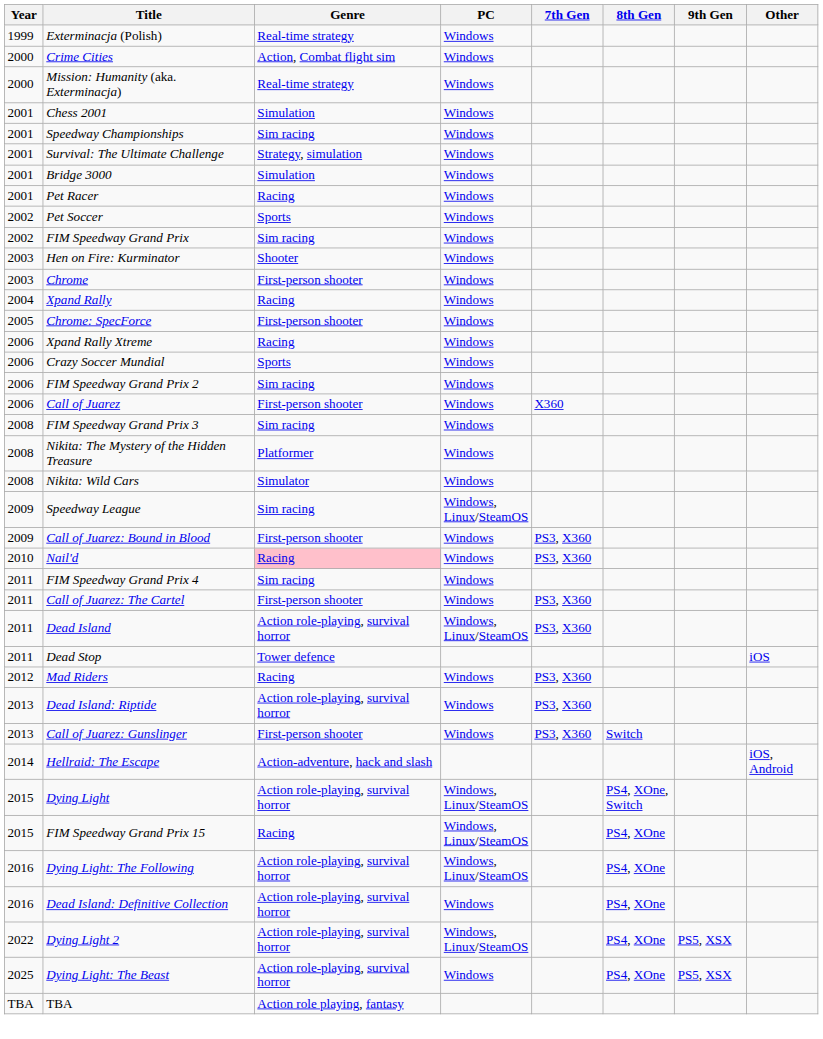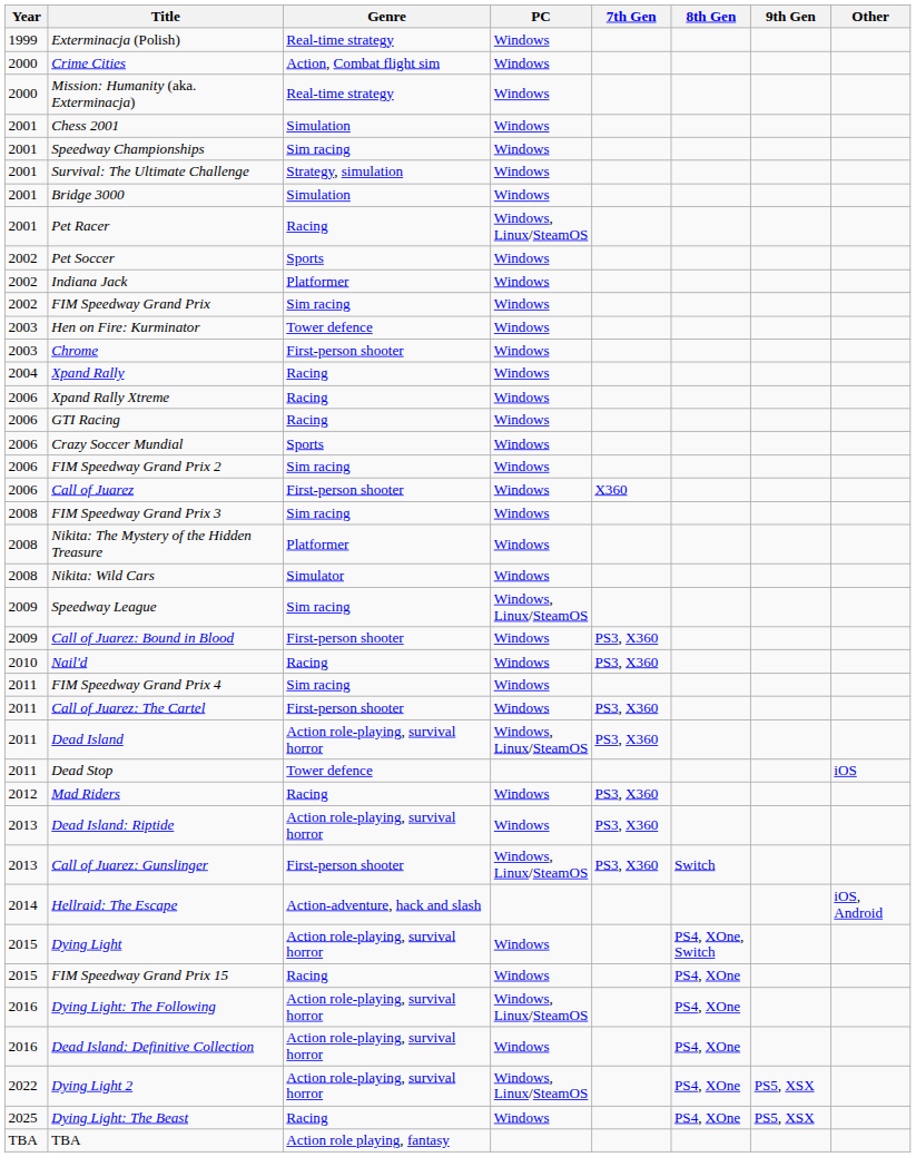Pet Racer | PC: Windows -> Windows, Linux/SteamOS
+ row: 2002 | Indiana Jack | Platformer | Windows
Hen on Fire: Kurminator | Genre: Shooter -> Tower defence
- row: 2005 | Chrome: SpecForce | First-person shooter | Windows
+ row: 2006 | GTI Racing | Racing | Windows
Nail'd | Genre: pink background -> no background
Call of Juarez: Gunslinger | PC: Windows -> Windows, Linux/SteamOS
Dying Light | PC: Windows, Linux/SteamOS -> Windows
FIM Speedway Grand Prix 15 | PC: Windows, Linux/SteamOS -> Windows
Dying Light: The Beast | Genre: Action role-playing, survival horror -> Racing
